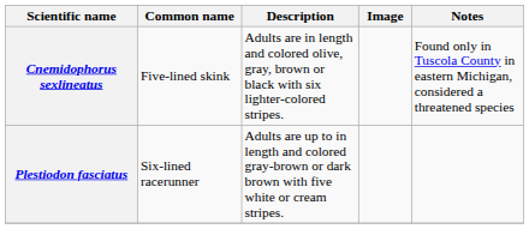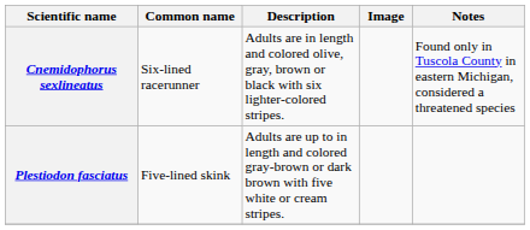Cnemidophorus sexlineatus | Common name: Five-lined skink -> Six-lined racerunner
Plestiodon fasciatus | Common name: Six-lined racerunner -> Five-lined skink
